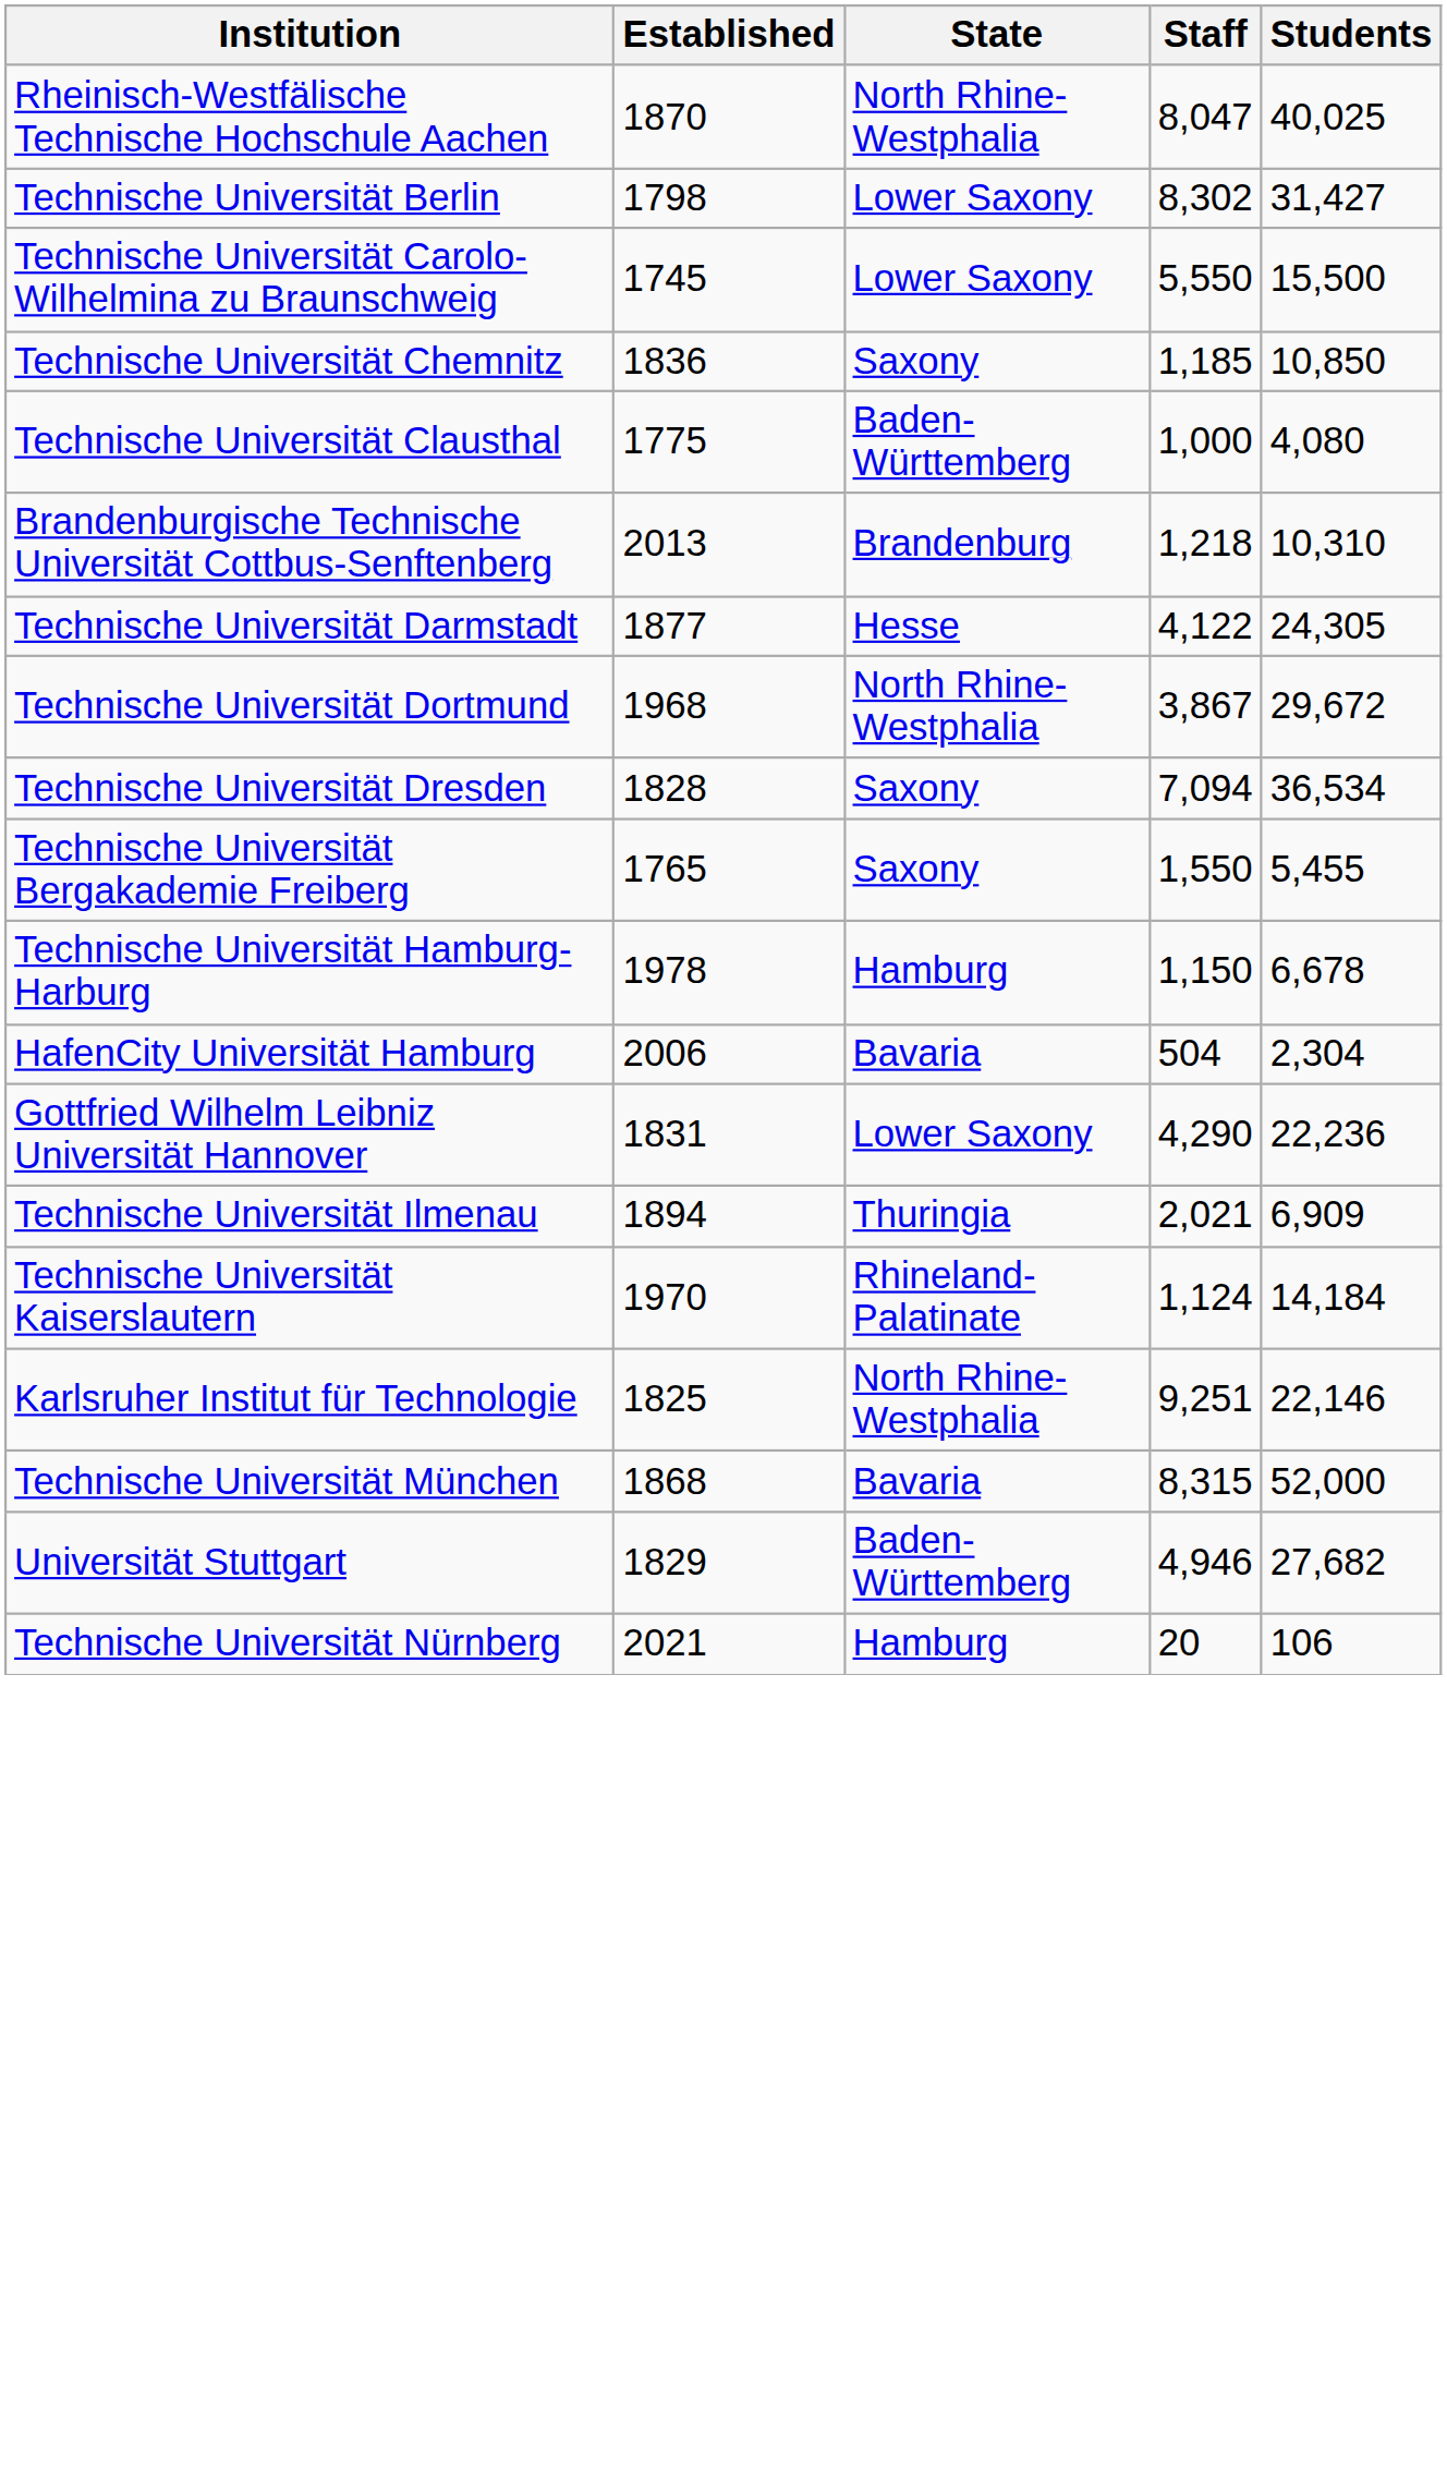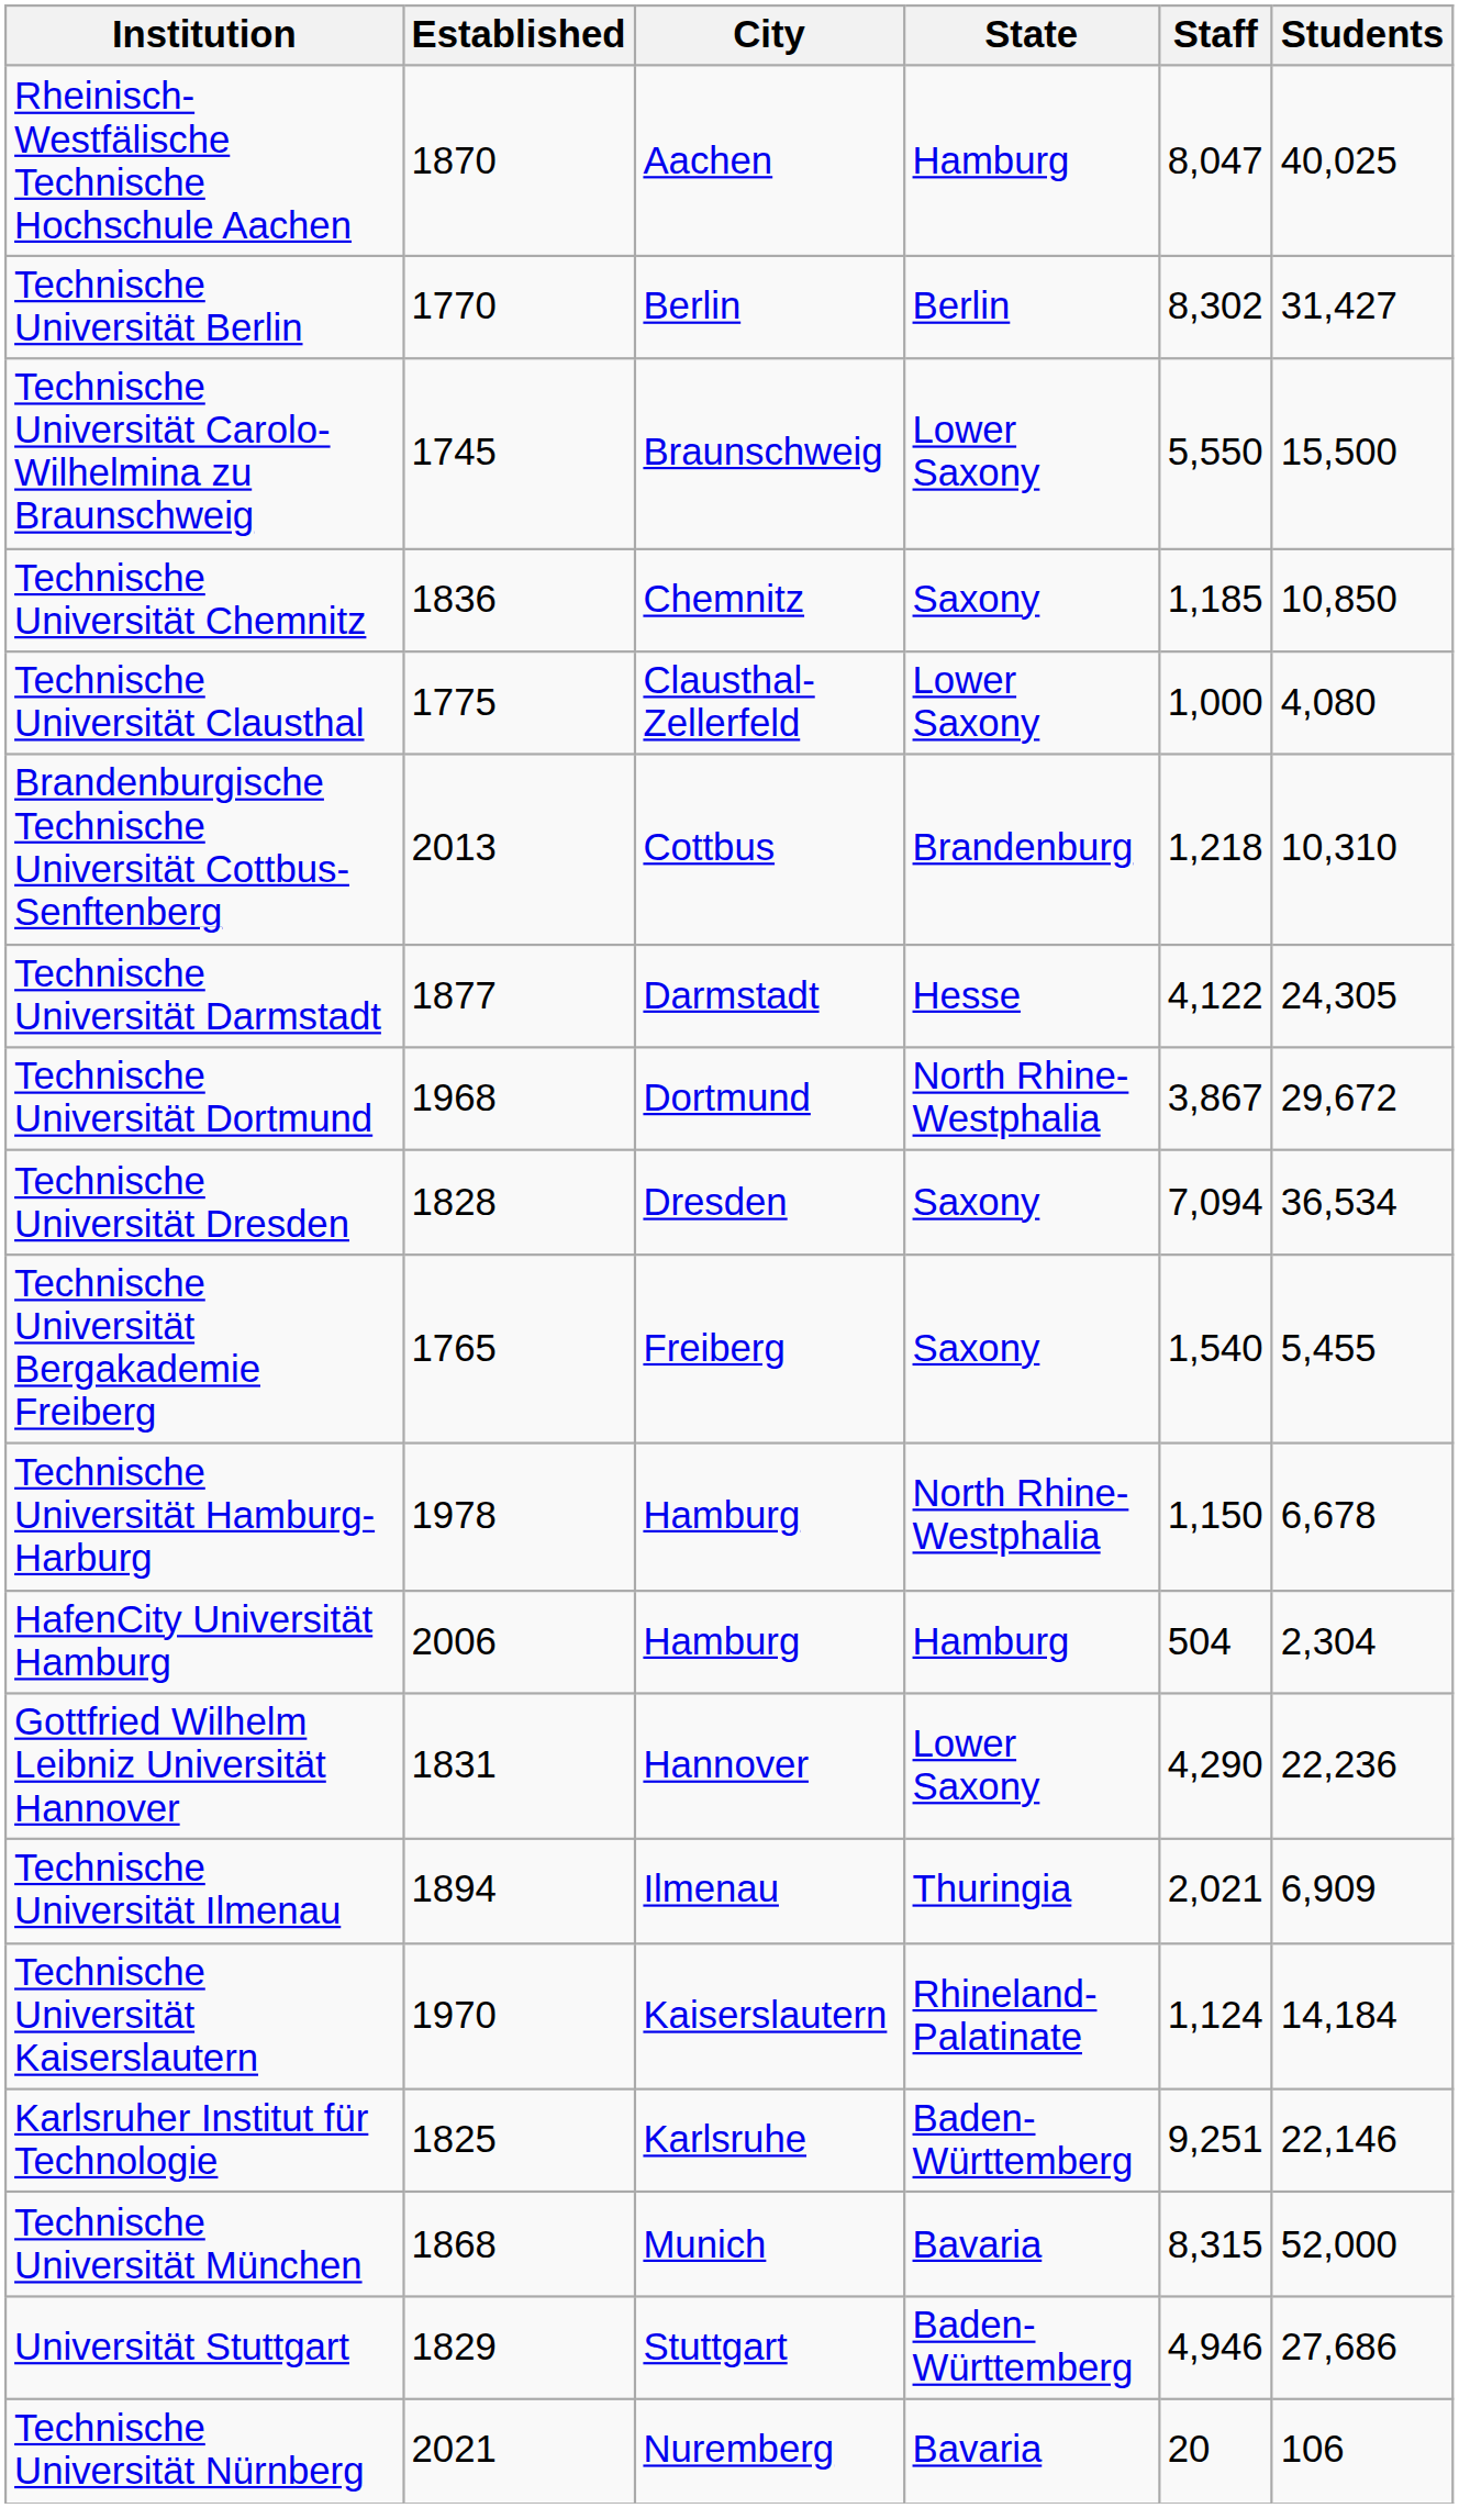+ column: City | Aachen | Berlin | Braunschweig | Chemnitz | Clausthal-Zellerfeld | Cottbus | Darmstadt | Dortmund | Dresden | Freiberg | Hamburg | Hamburg | Hannover | Ilmenau | Kaiserslautern | Karlsruhe | Munich | Stuttgart | Nuremberg
Rheinisch-Westfälische Technische Hochschule Aachen | State: North Rhine-Westphalia -> Hamburg
Technische Universität Berlin | Established: 1798 -> 1770
Technische Universität Berlin | State: Lower Saxony -> Berlin
Technische Universität Clausthal | State: Baden-Württemberg -> Lower Saxony
Technische Universität Bergakademie Freiberg | Staff: 1,550 -> 1,540
Technische Universität Hamburg-Harburg | State: Hamburg -> North Rhine-Westphalia
HafenCity Universität Hamburg | State: Bavaria -> Hamburg
Karlsruher Institut für Technologie | State: North Rhine-Westphalia -> Baden-Württemberg
Universität Stuttgart | Students: 27,682 -> 27,686
Technische Universität Nürnberg | State: Hamburg -> Bavaria
